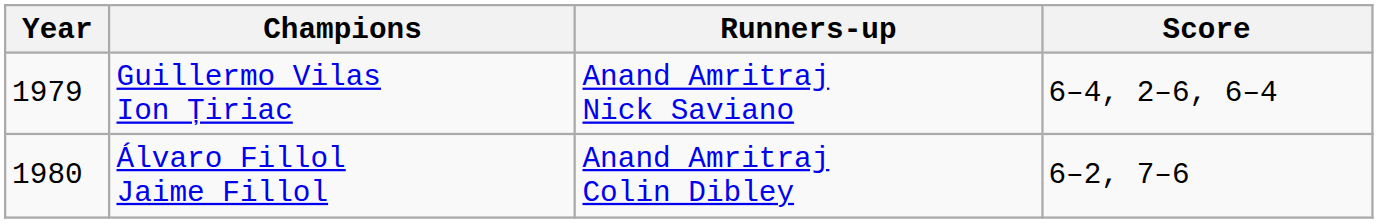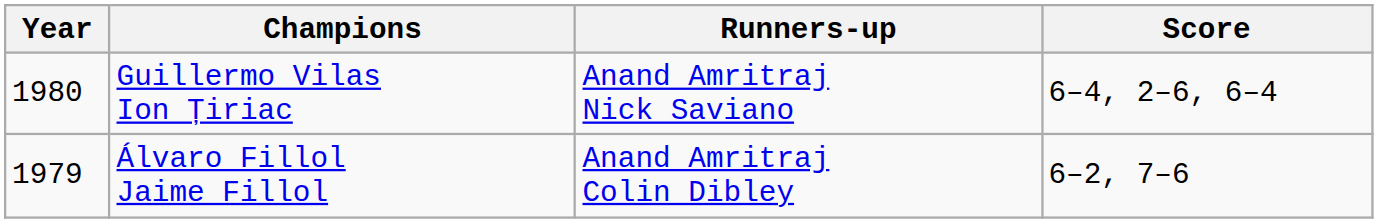Guillermo Vilas Ion Țiriac | Year: 1979 -> 1980
Álvaro Fillol Jaime Fillol | Year: 1980 -> 1979
